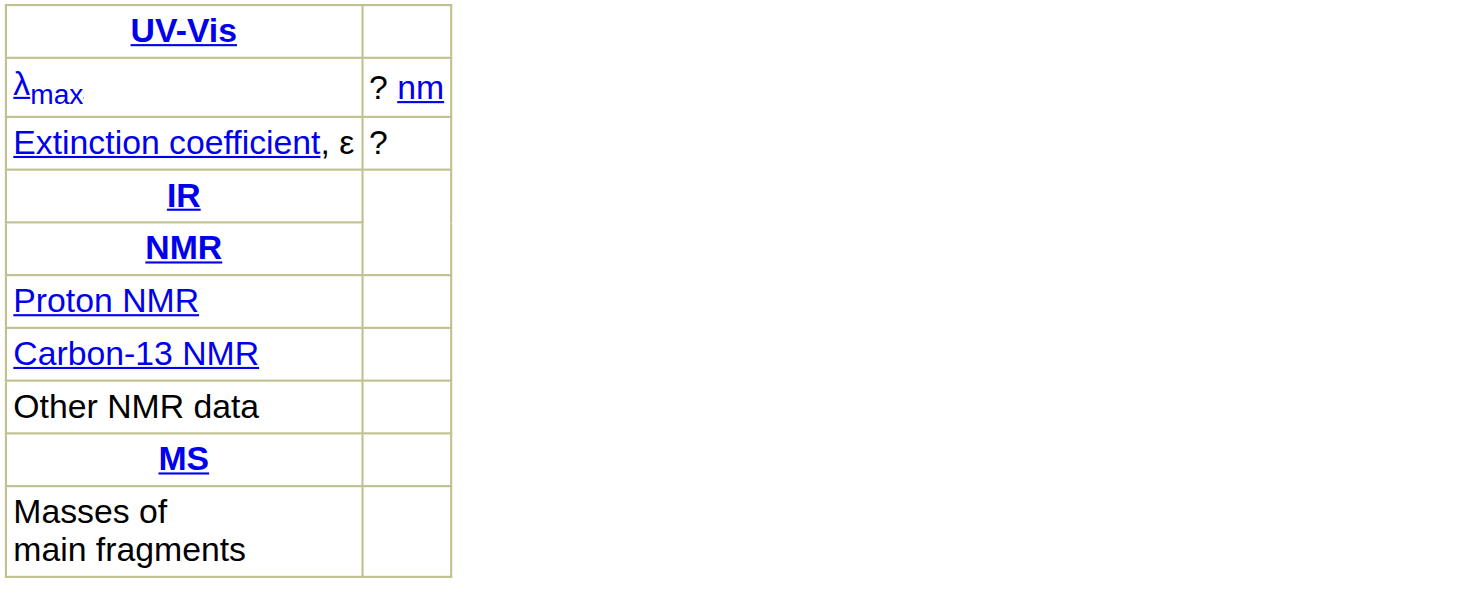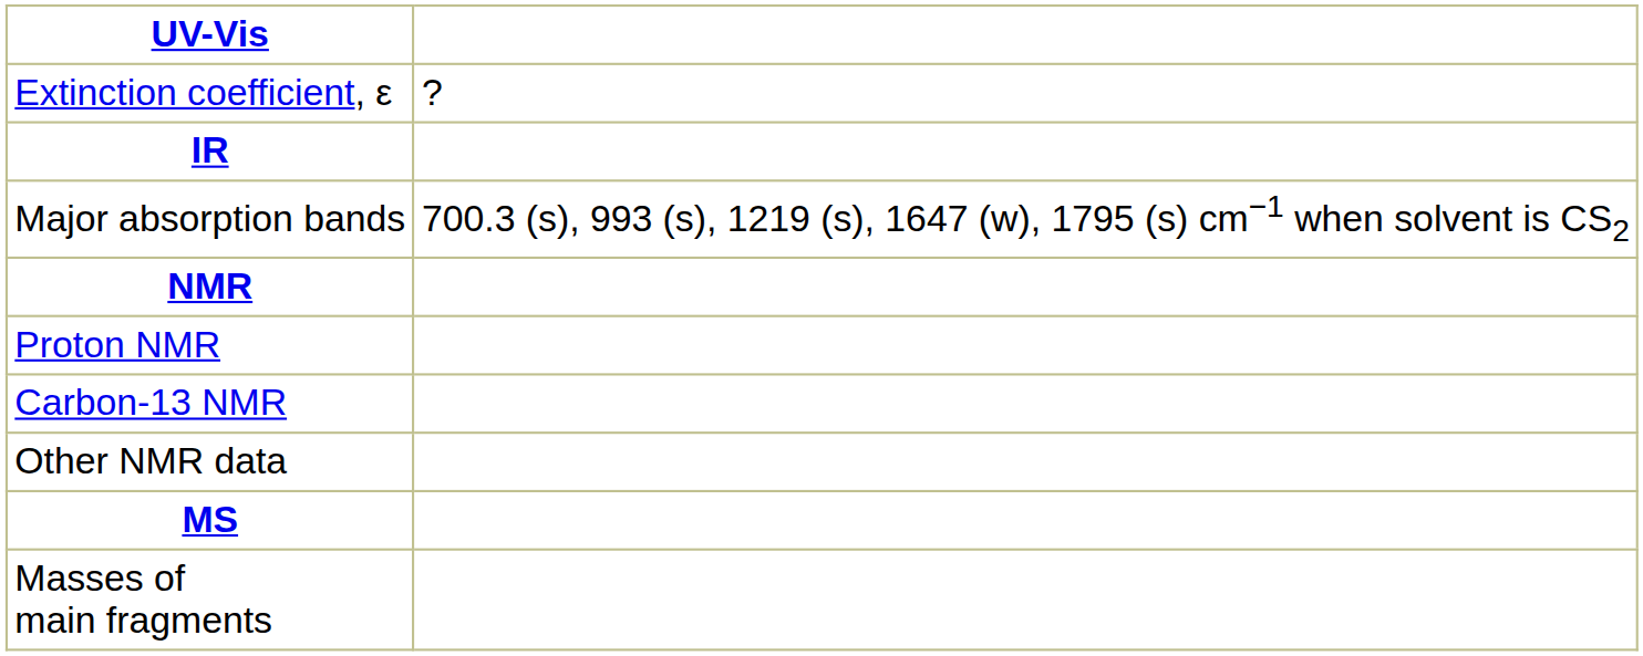- row: λmax | ? nm
+ row: Major absorption bands | 700.3 (s), 993 (s), 1219 (s), 1647 (w), 1795 (s) cm−1 when solvent is CS2
